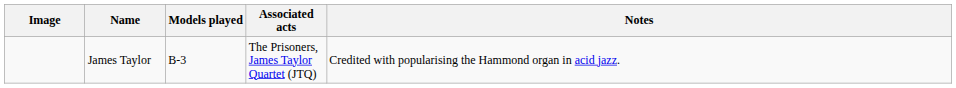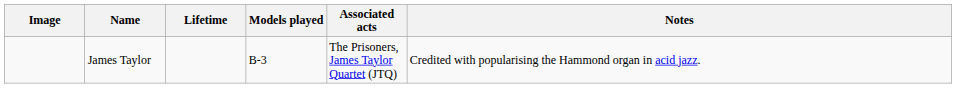+ column: Lifetime
